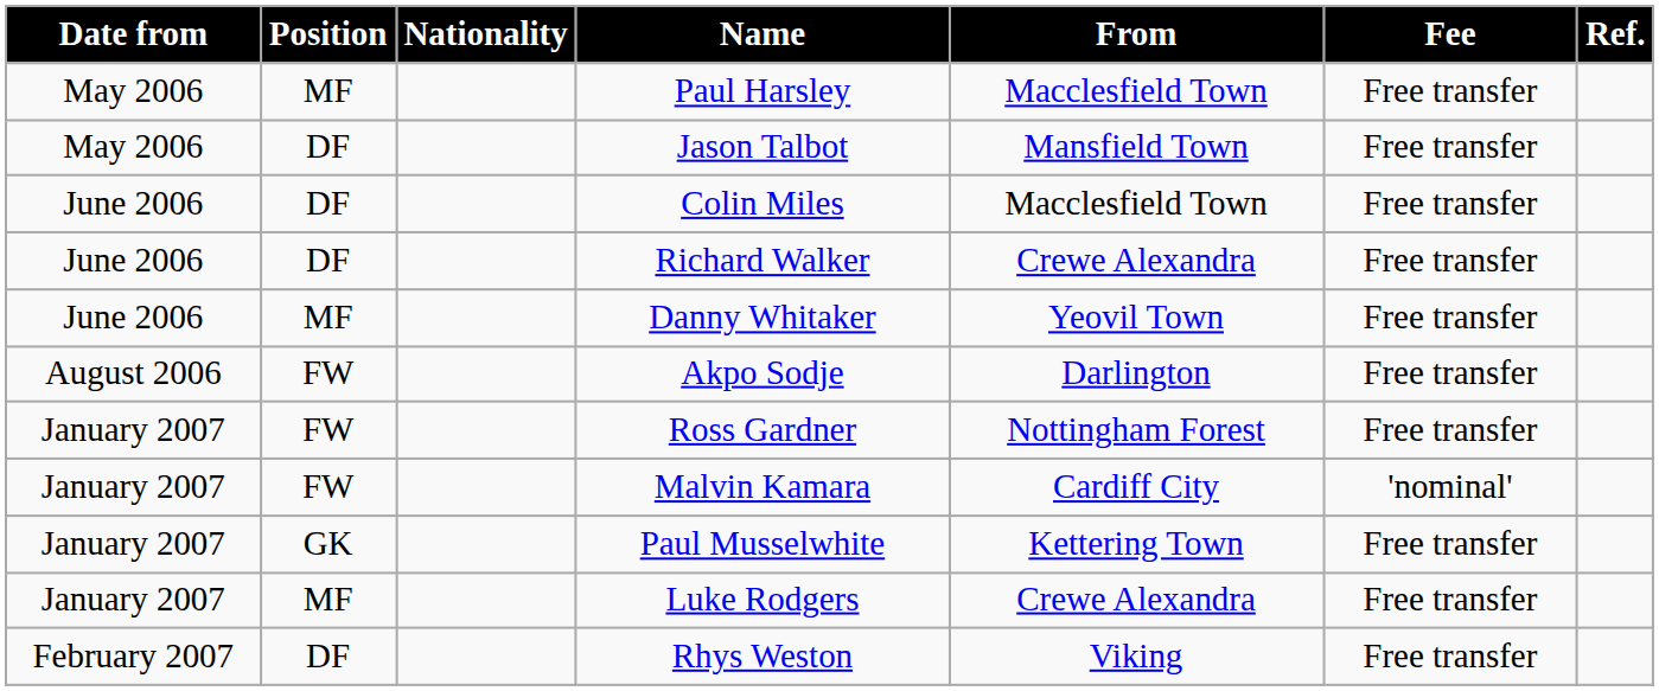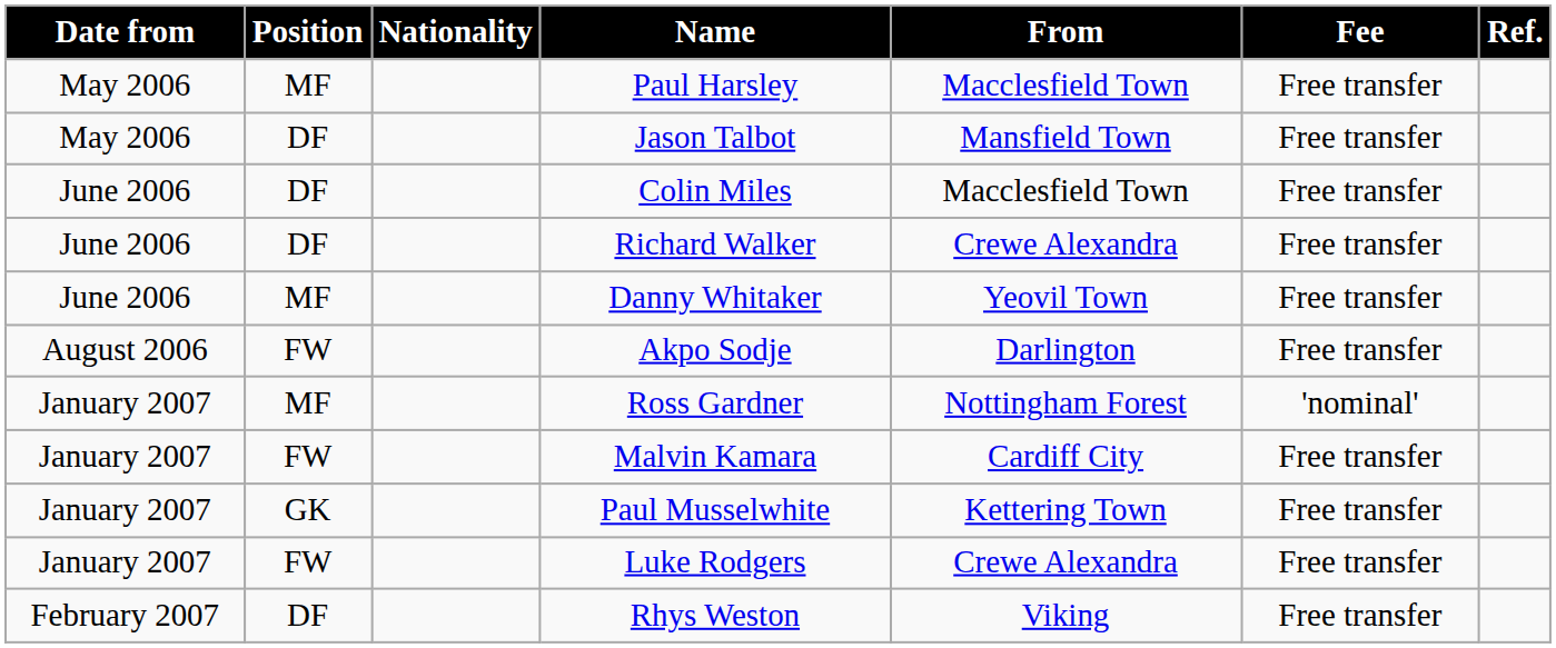Ross Gardner | Position: FW -> MF
Ross Gardner | Fee: Free transfer -> 'nominal'
Malvin Kamara | Fee: 'nominal' -> Free transfer
Luke Rodgers | Position: MF -> FW
